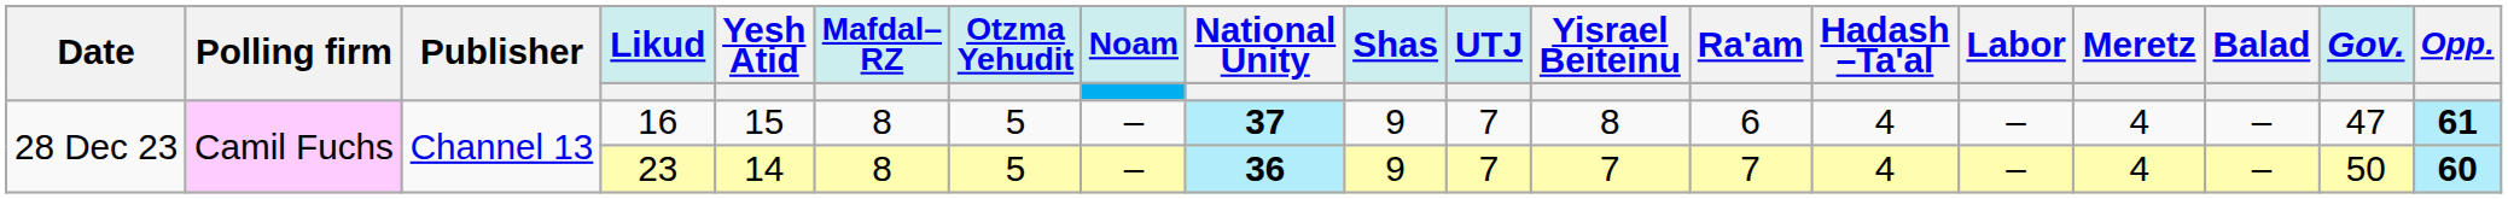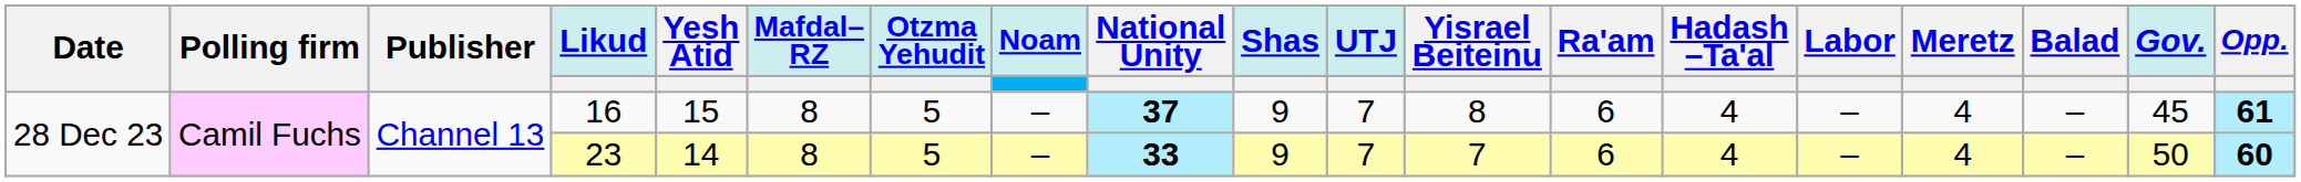16 | Gov.: 47 -> 45
23 | National Unity: 36 -> 33
23 | Ra'am: 7 -> 6
